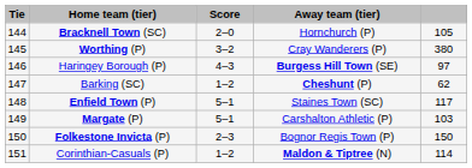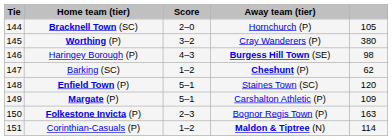Haringey Borough (P) | column 5: 97 -> 98
Enfield Town (P) | column 5: 117 -> 120
Margate (P) | column 5: 103 -> 109
Folkestone Invicta (P) | column 5: 150 -> 163
